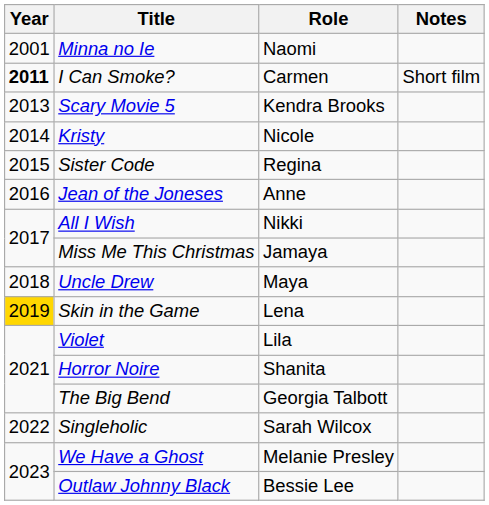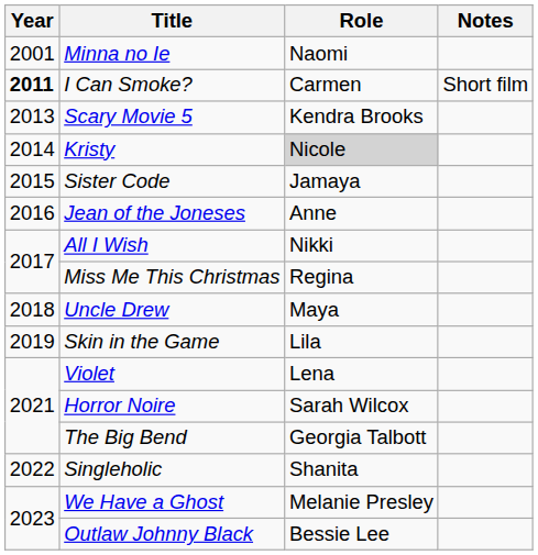Kristy | Role: no background -> lightgrey background
Sister Code | Role: Regina -> Jamaya
Miss Me This Christmas | Role: Jamaya -> Regina
Skin in the Game | Year: gold background -> no background
Skin in the Game | Role: Lena -> Lila
Violet | Role: Lila -> Lena
Horror Noire | Role: Shanita -> Sarah Wilcox
Singleholic | Role: Sarah Wilcox -> Shanita
